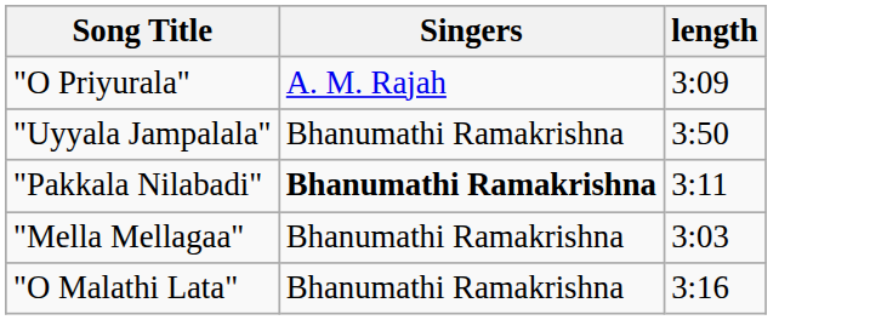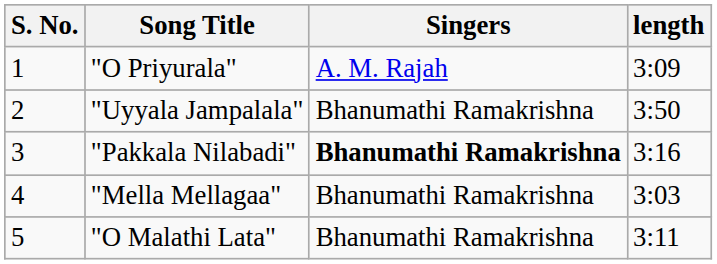+ column: S. No. | 1 | 2 | 3 | 4 | 5
"Pakkala Nilabadi" | length: 3:11 -> 3:16
"O Malathi Lata" | length: 3:16 -> 3:11
